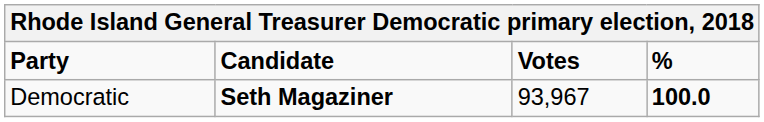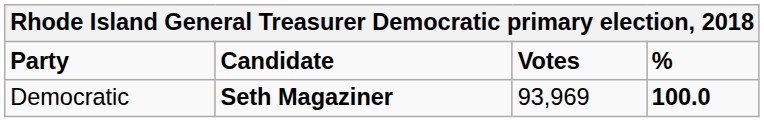Democratic | Votes: 93,967 -> 93,969
